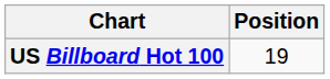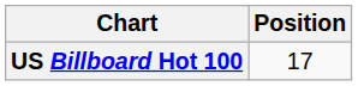US Billboard Hot 100 | Position: 19 -> 17
